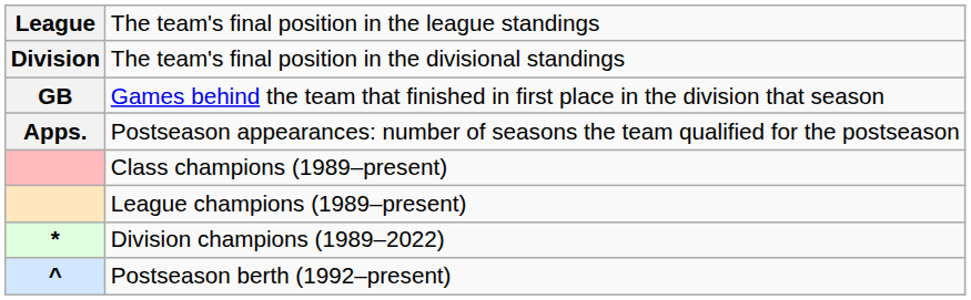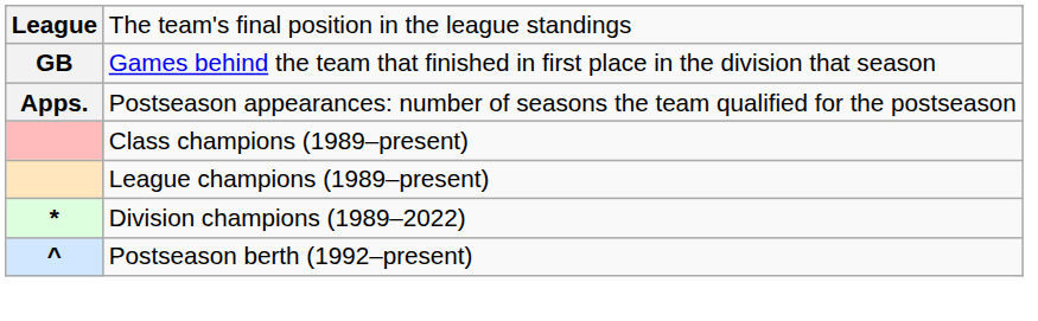- row: Division | The team's final position in the divisional standings
